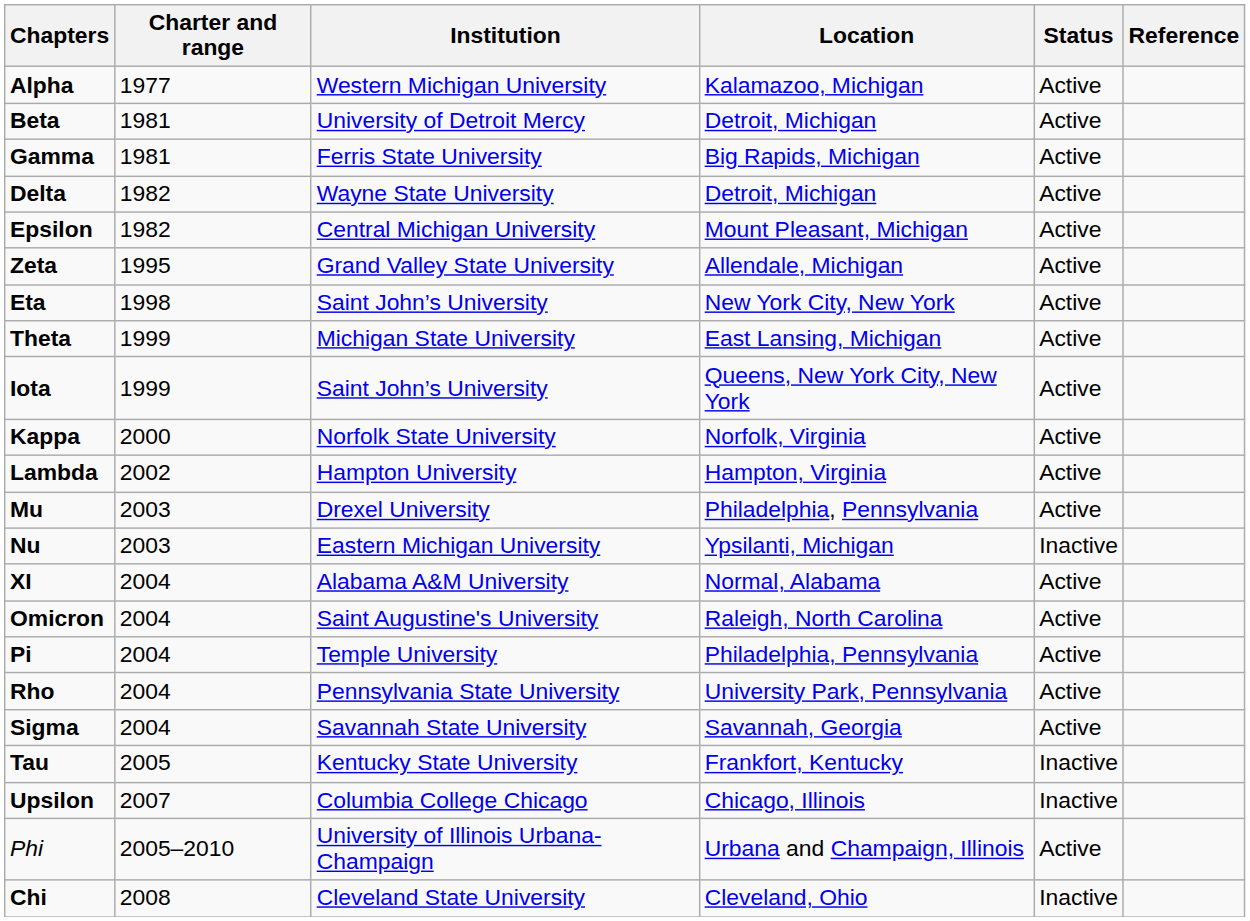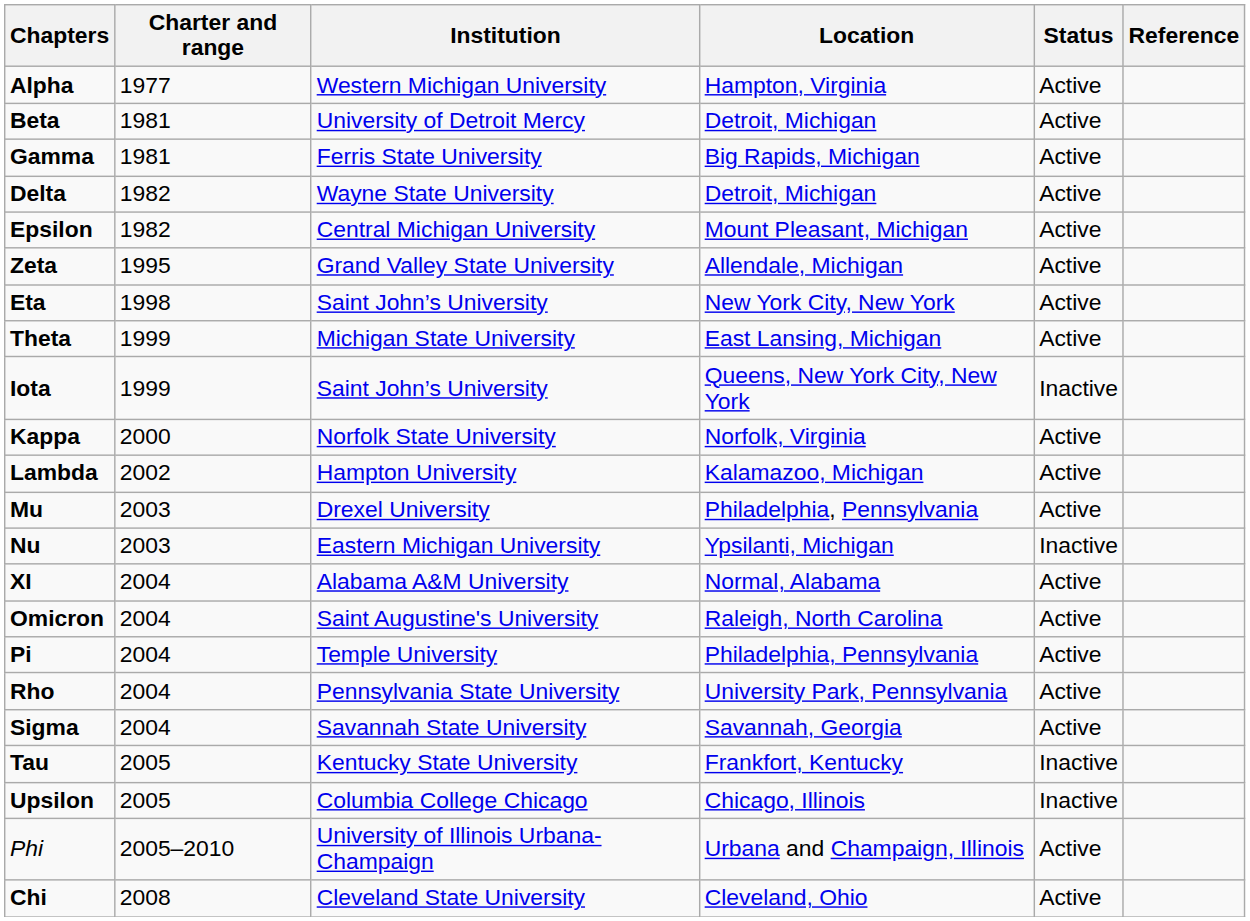Alpha | Location: Kalamazoo, Michigan -> Hampton, Virginia
Iota | Status: Active -> Inactive
Lambda | Location: Hampton, Virginia -> Kalamazoo, Michigan
Upsilon | Charter and range: 2007 -> 2005
Chi | Status: Inactive -> Active
